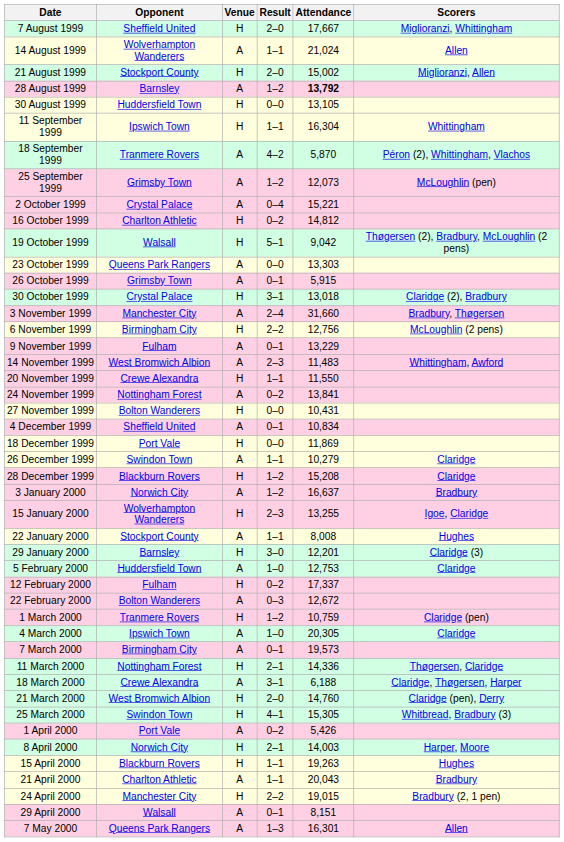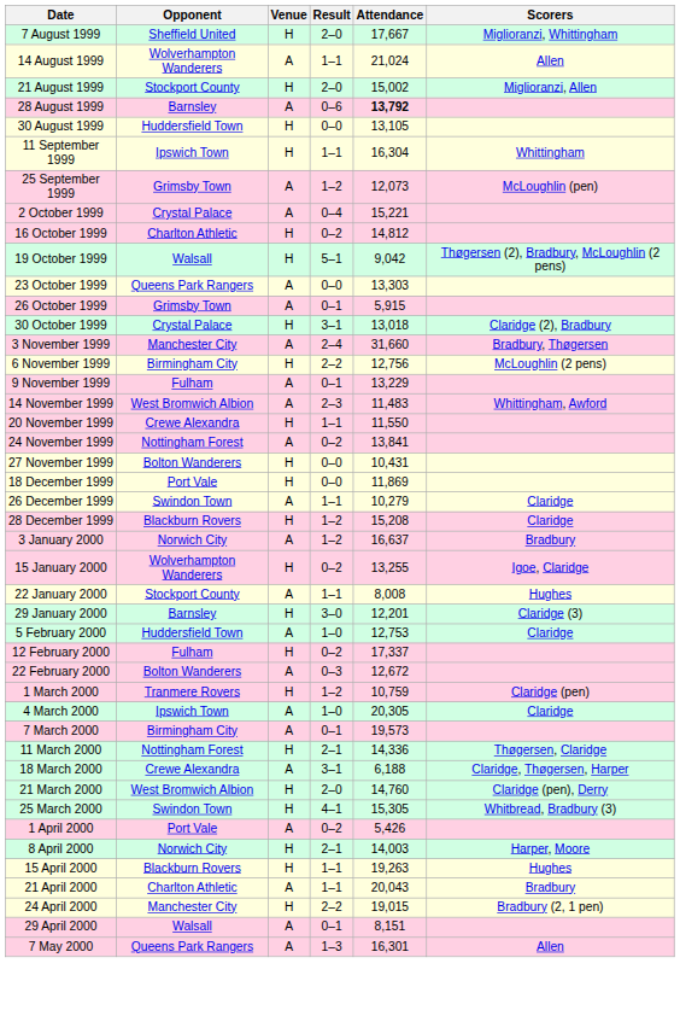28 August 1999 | Result: 1–2 -> 0–6
- row: 18 September 1999 | Tranmere Rovers | A | 4–2 | 5,870 | Péron (2), Whittingham, Vlachos
- row: 4 December 1999 | Sheffield United | A | 0–1 | 10,834
15 January 2000 | Result: 2–3 -> 0–2
